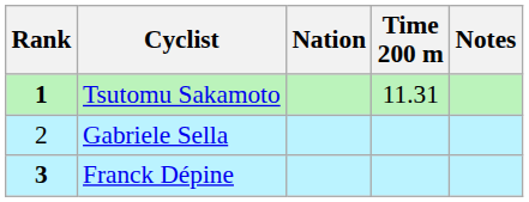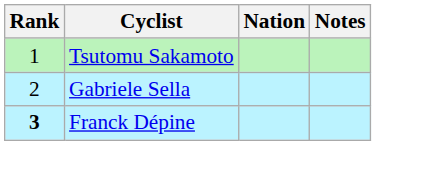- column: Time 200 m | 11.31
Tsutomu Sakamoto | Rank: bold -> normal
